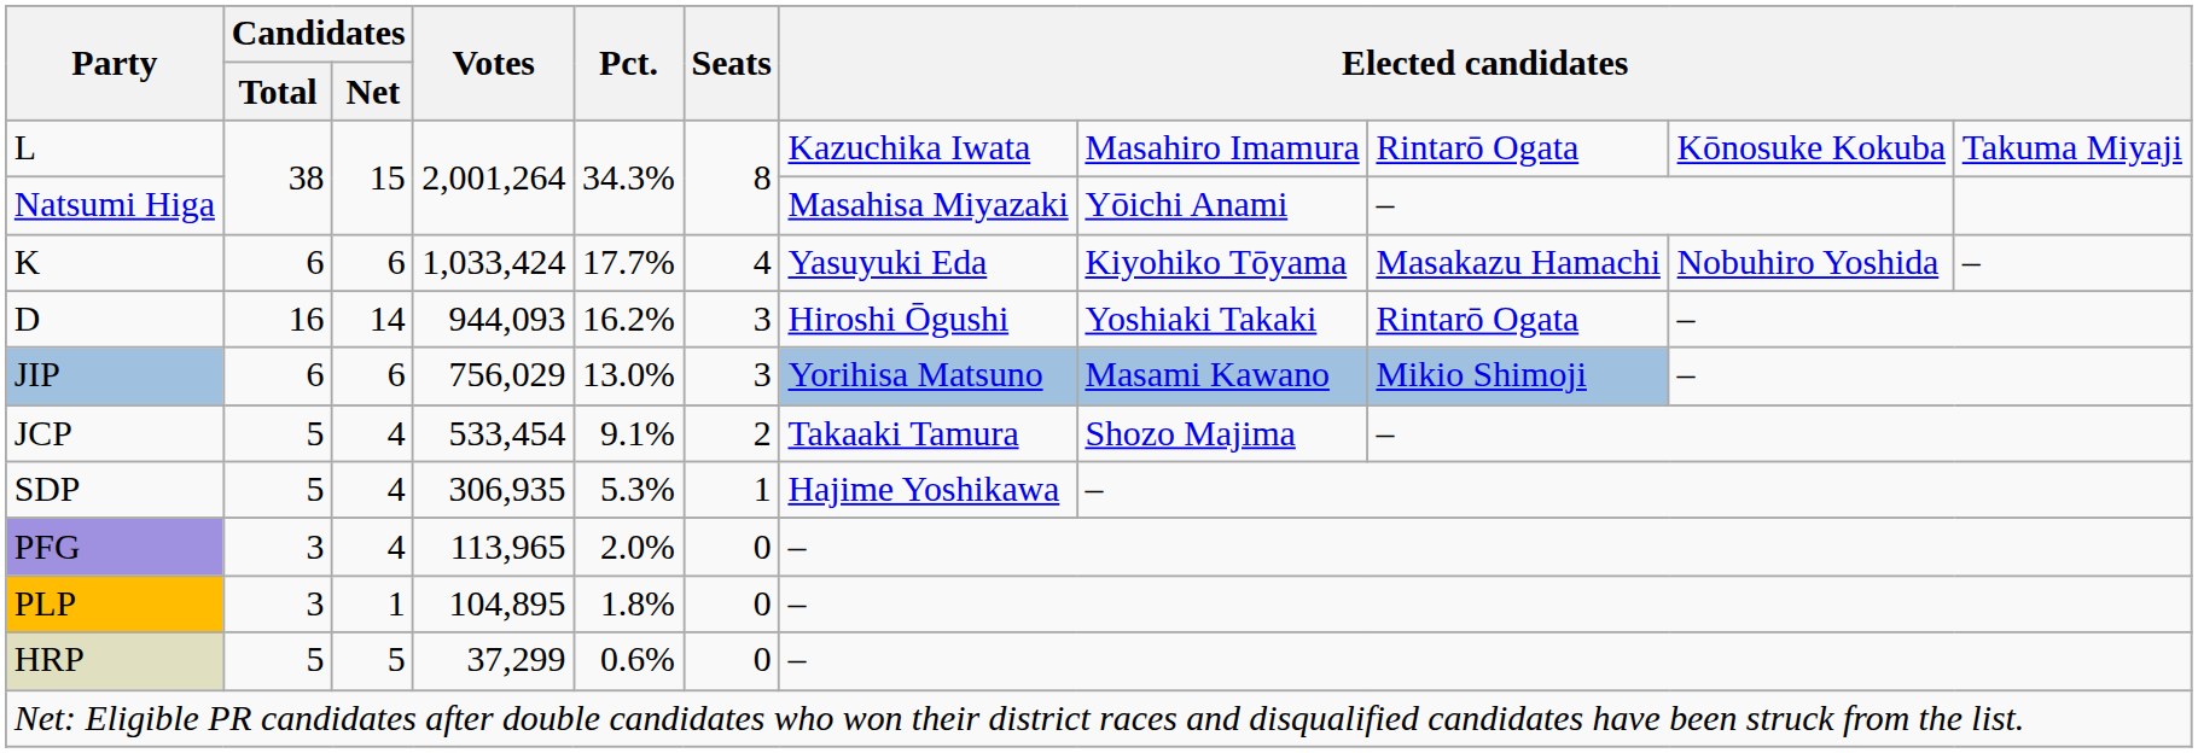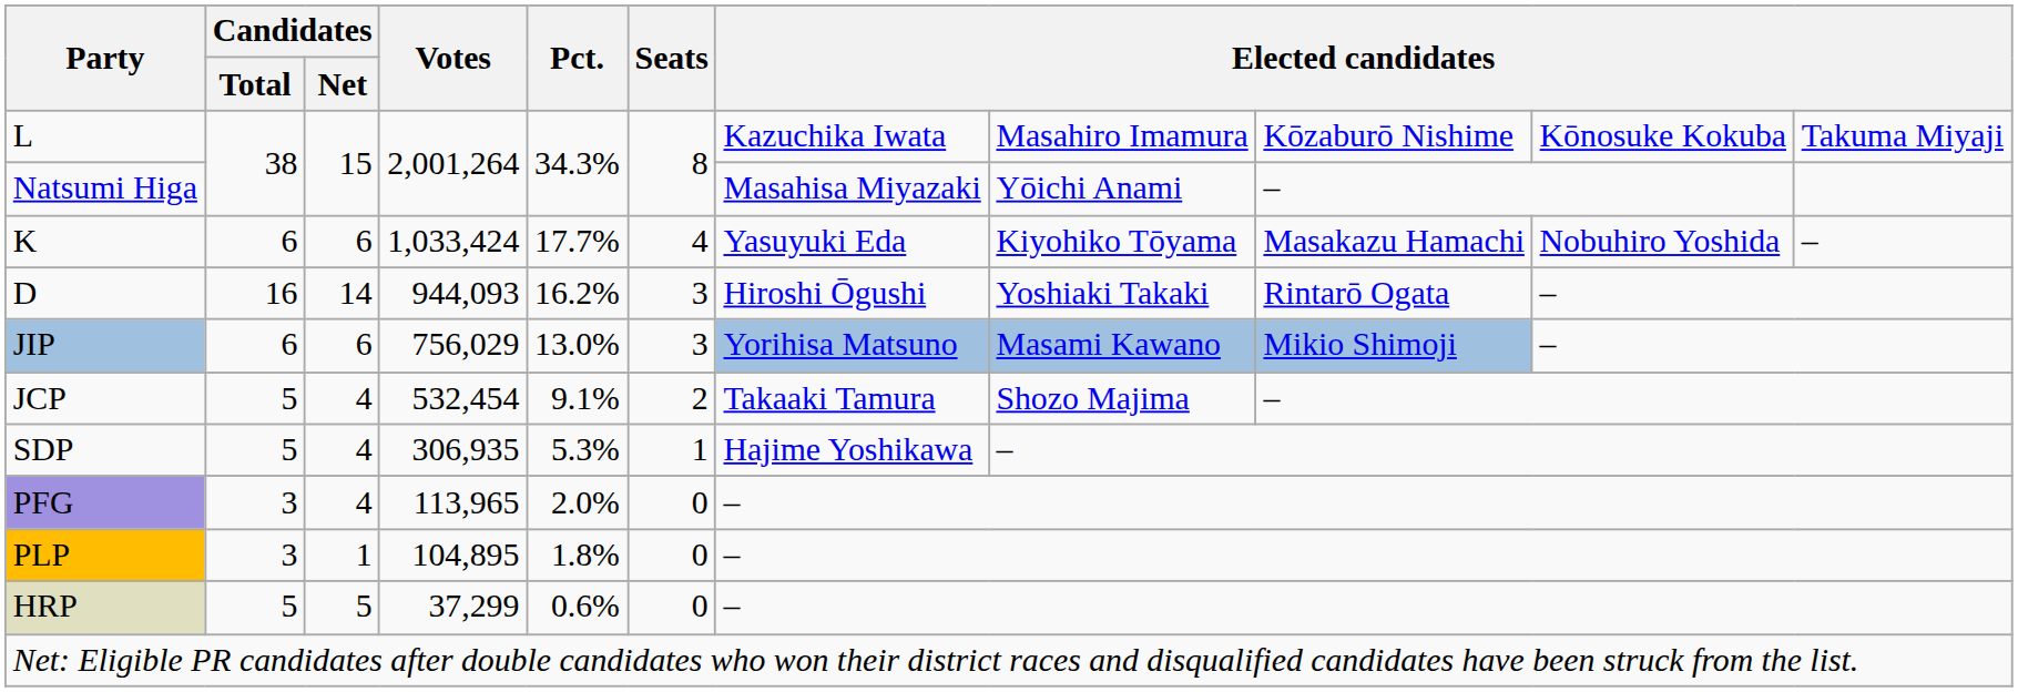L | column 9: Rintarō Ogata -> Kōzaburō Nishime
JCP | Votes: 533,454 -> 532,454
